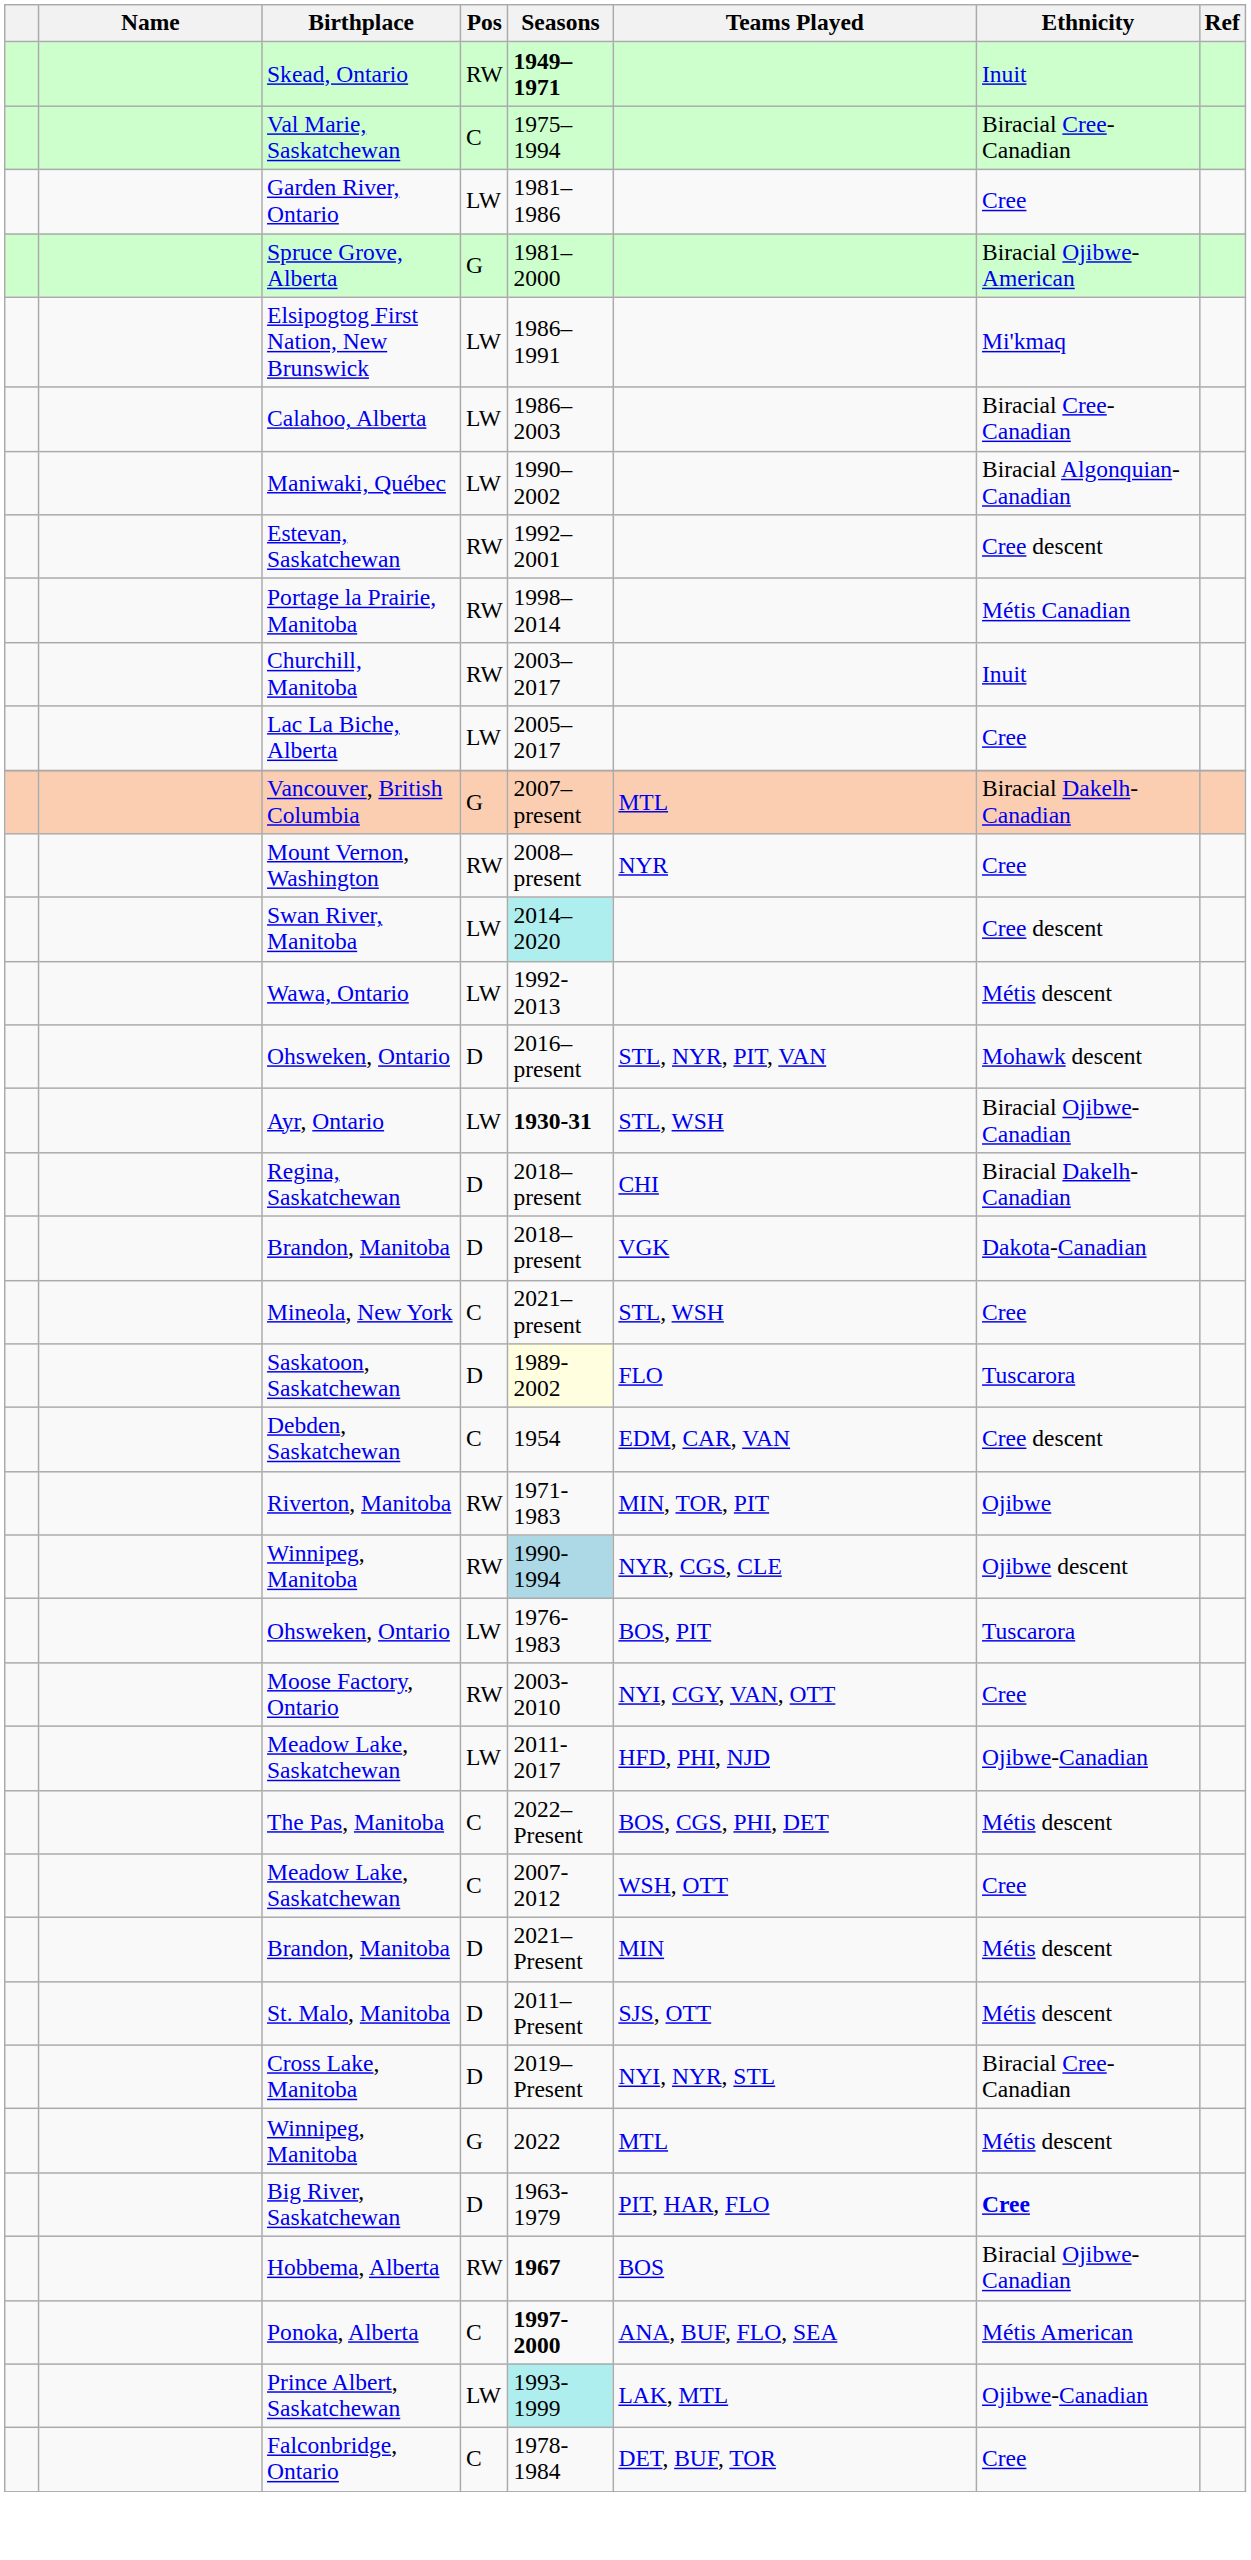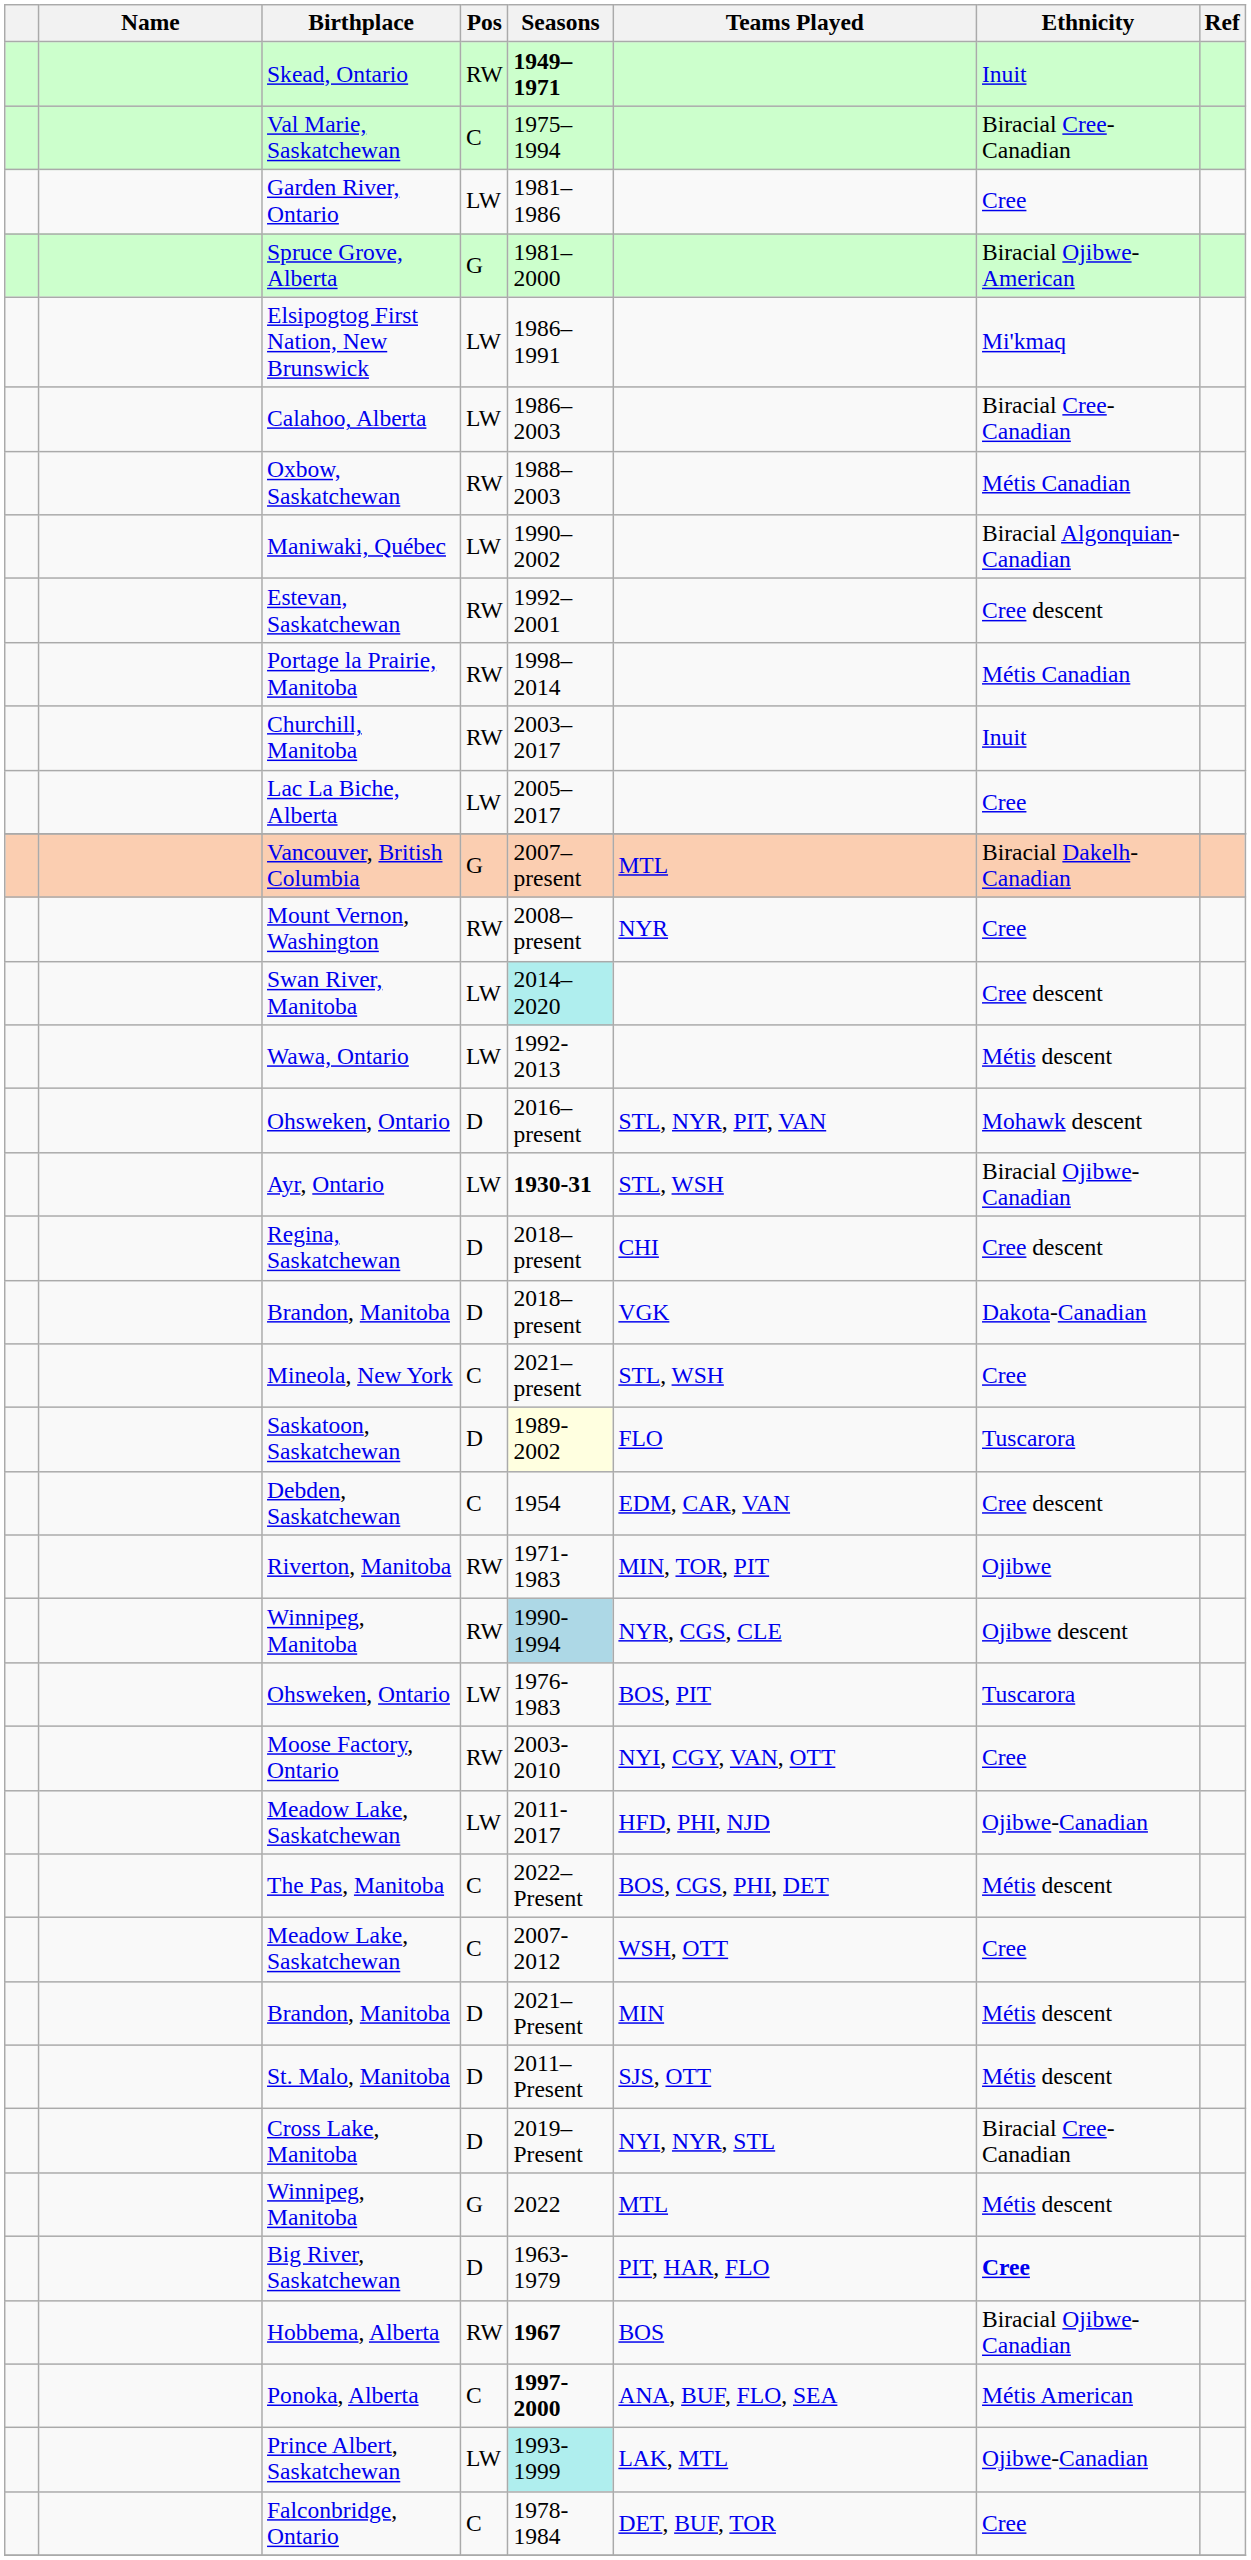+ row: Oxbow, Saskatchewan | RW | 1988–2003 | Métis Canadian
Regina, Saskatchewan | Ethnicity: Biracial Dakelh-Canadian -> Cree descent
